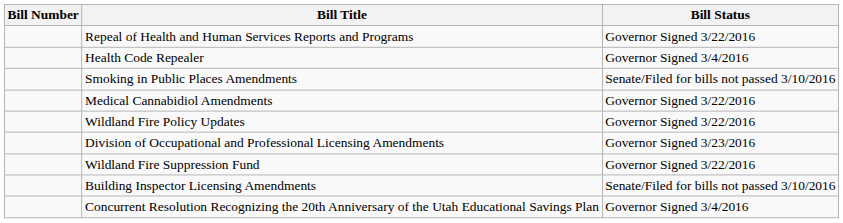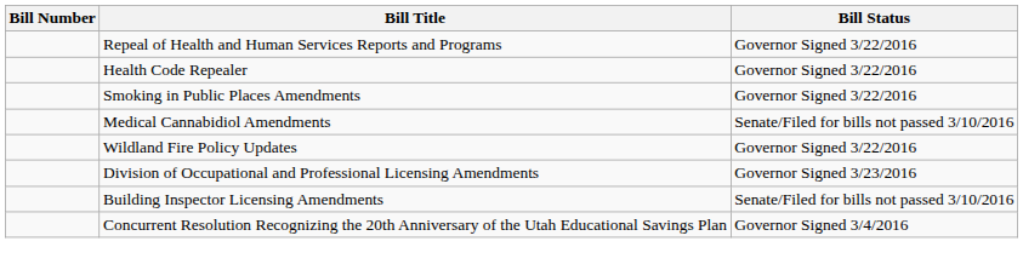Health Code Repealer | Bill Status: Governor Signed 3/4/2016 -> Governor Signed 3/22/2016
Smoking in Public Places Amendments | Bill Status: Senate/Filed for bills not passed 3/10/2016 -> Governor Signed 3/22/2016
Medical Cannabidiol Amendments | Bill Status: Governor Signed 3/22/2016 -> Senate/Filed for bills not passed 3/10/2016
- row: Wildland Fire Suppression Fund | Governor Signed 3/22/2016
